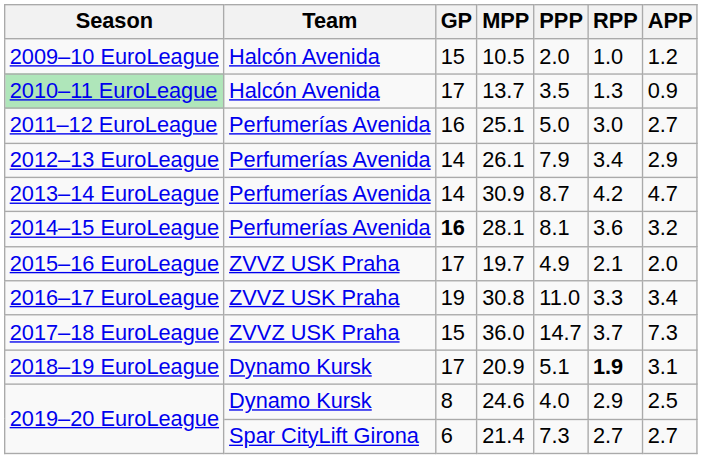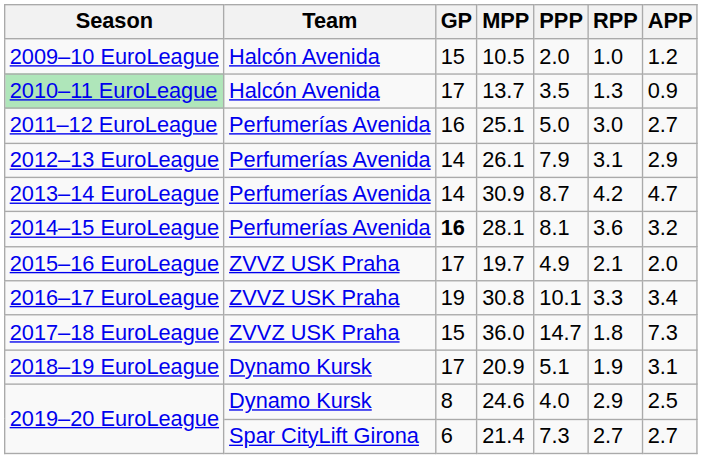2012–13 EuroLeague | RPP: 3.4 -> 3.1
2016–17 EuroLeague | PPP: 11.0 -> 10.1
2017–18 EuroLeague | RPP: 3.7 -> 1.8
2018–19 EuroLeague | RPP: bold -> normal
